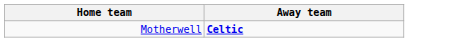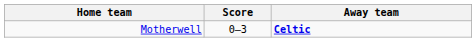+ column: Score | 0–3
